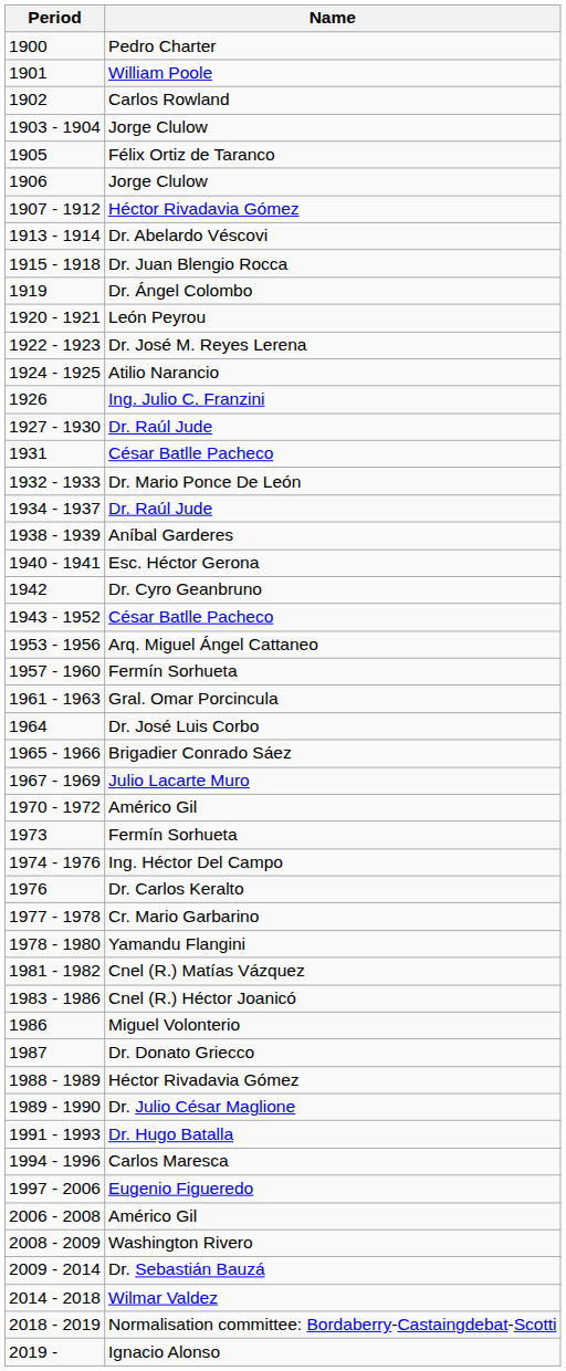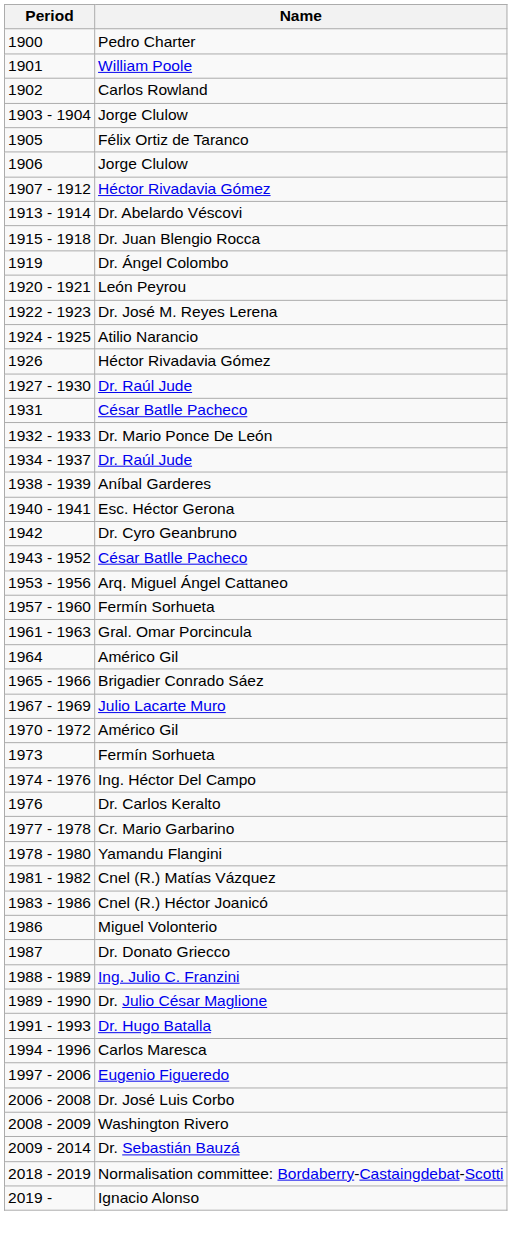1926 | Name: Ing. Julio C. Franzini -> Héctor Rivadavia Gómez
1964 | Name: Dr. José Luis Corbo -> Américo Gil
1988 - 1989 | Name: Héctor Rivadavia Gómez -> Ing. Julio C. Franzini
2006 - 2008 | Name: Américo Gil -> Dr. José Luis Corbo
- row: 2014 - 2018 | Wilmar Valdez
